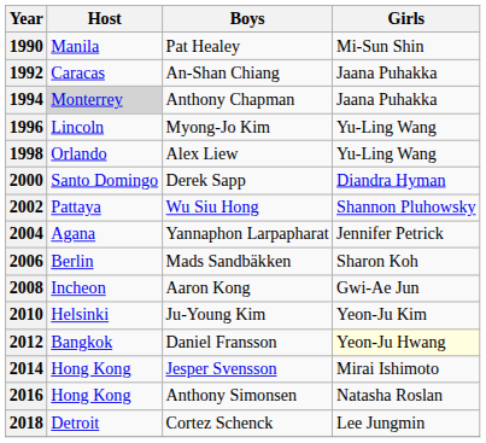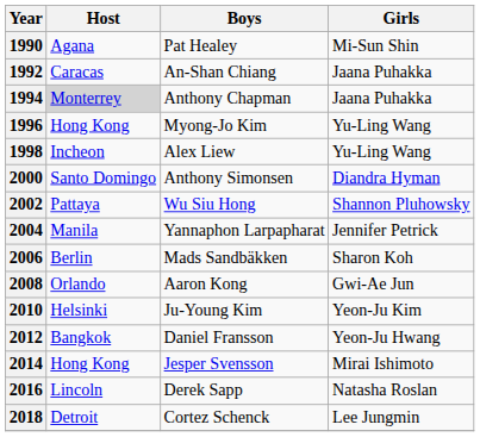1990 | Host: Manila -> Agana
1996 | Host: Lincoln -> Hong Kong
1998 | Host: Orlando -> Incheon
2000 | Boys: Derek Sapp -> Anthony Simonsen
2004 | Host: Agana -> Manila
2008 | Host: Incheon -> Orlando
2012 | Girls: lightyellow background -> no background
2016 | Host: Hong Kong -> Lincoln
2016 | Boys: Anthony Simonsen -> Derek Sapp
